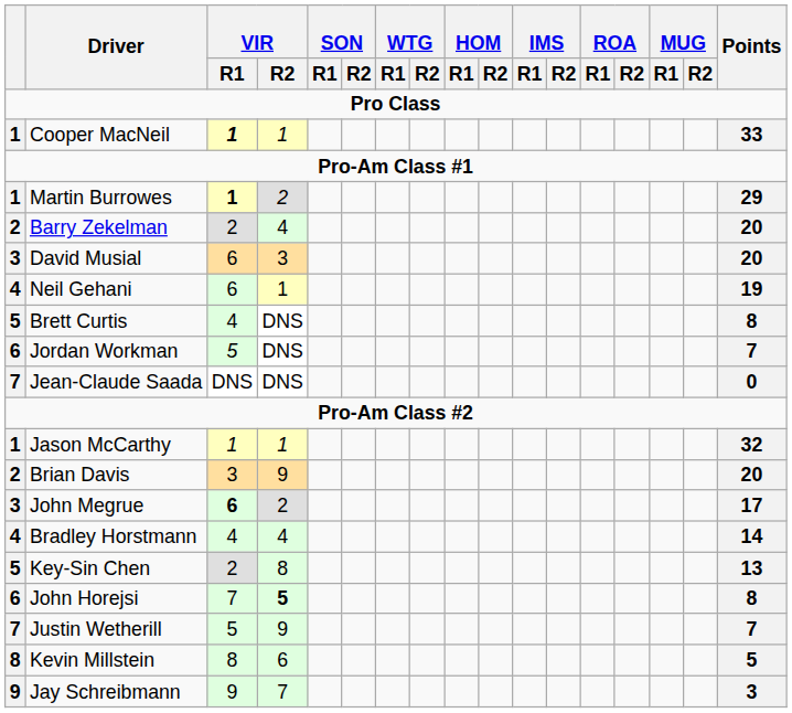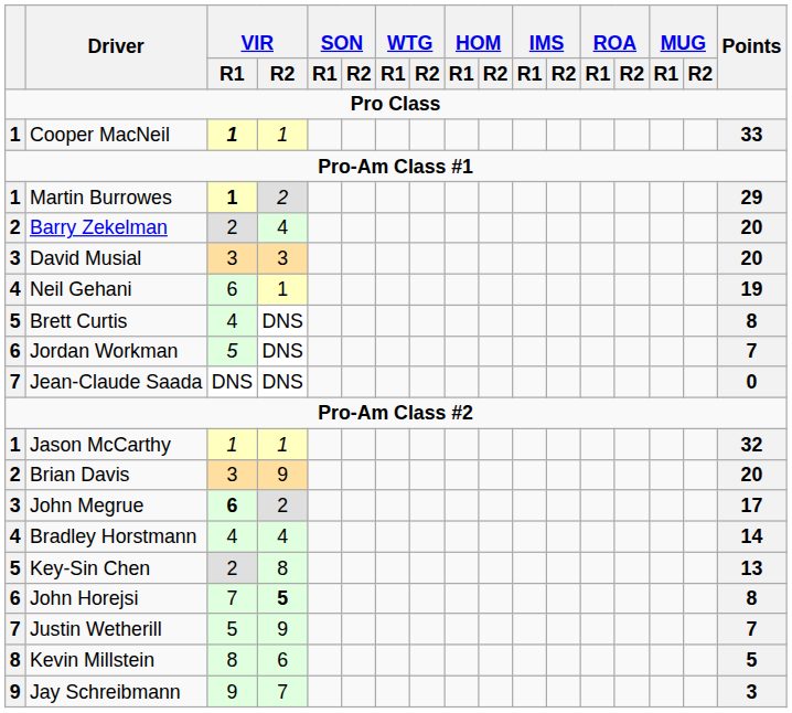David Musial | VIR / R1: 6 -> 3
